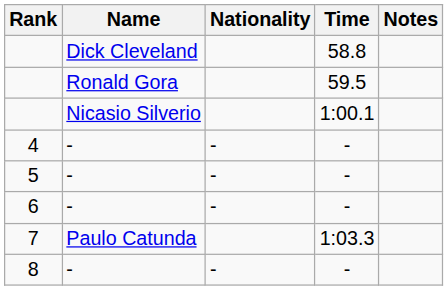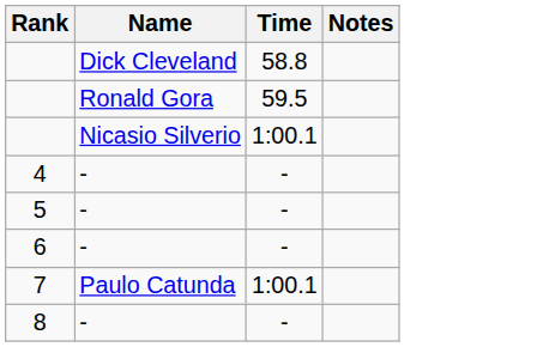- column: Nationality | - | - | - | -
7 | Time: 1:03.3 -> 1:00.1
